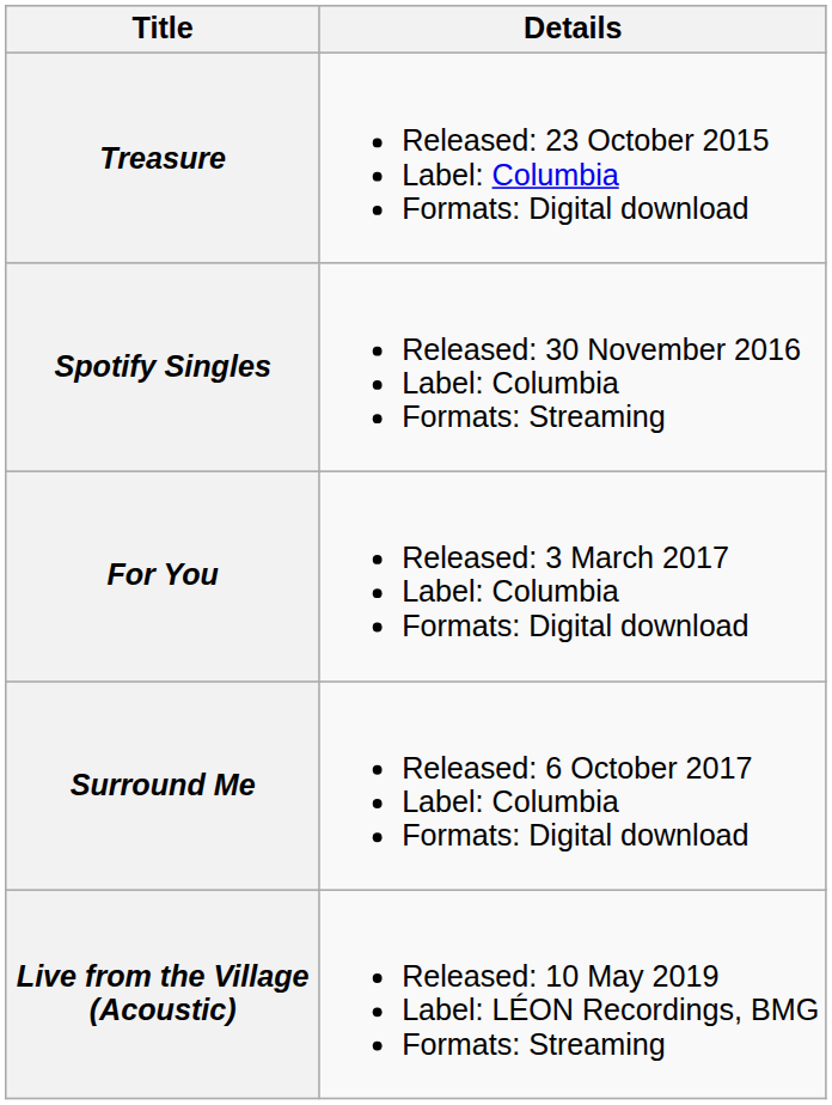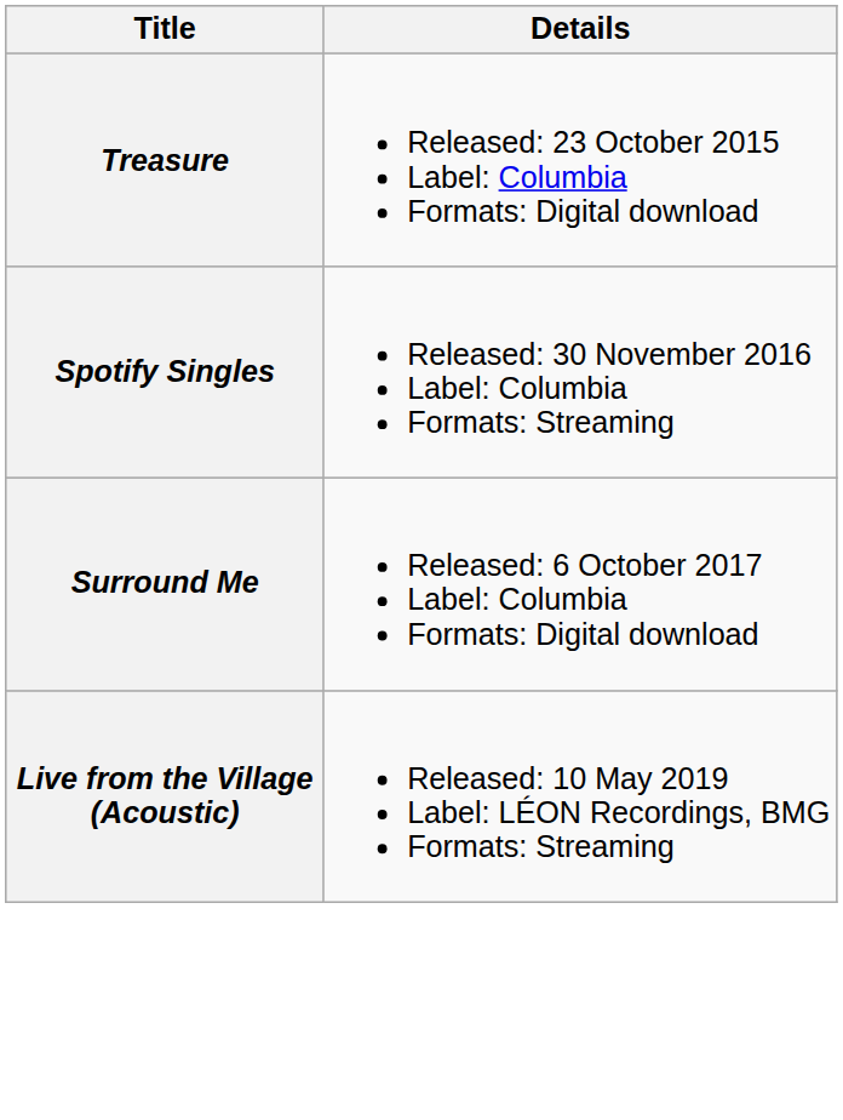- row: For You | Released: 3 March 2017 Label: Columbia Formats: Digital download
